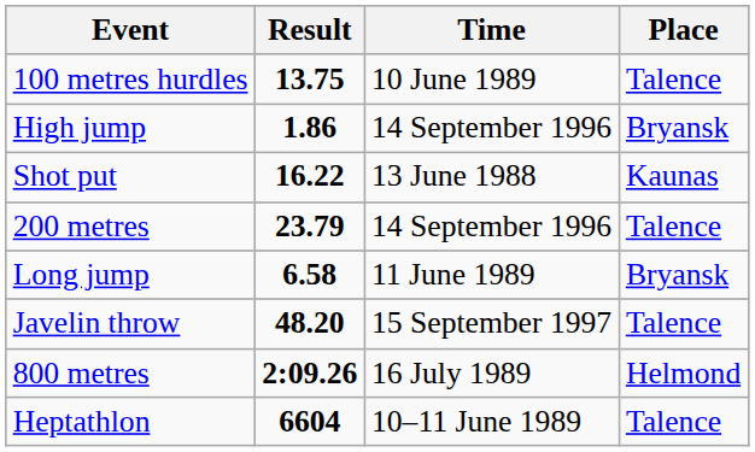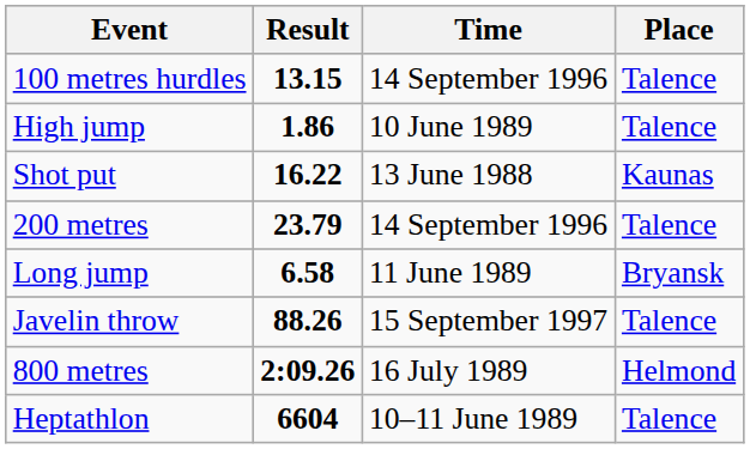100 metres hurdles | Result: 13.75 -> 13.15
100 metres hurdles | Time: 10 June 1989 -> 14 September 1996
High jump | Time: 14 September 1996 -> 10 June 1989
High jump | Place: Bryansk -> Talence
Javelin throw | Result: 48.20 -> 88.26
